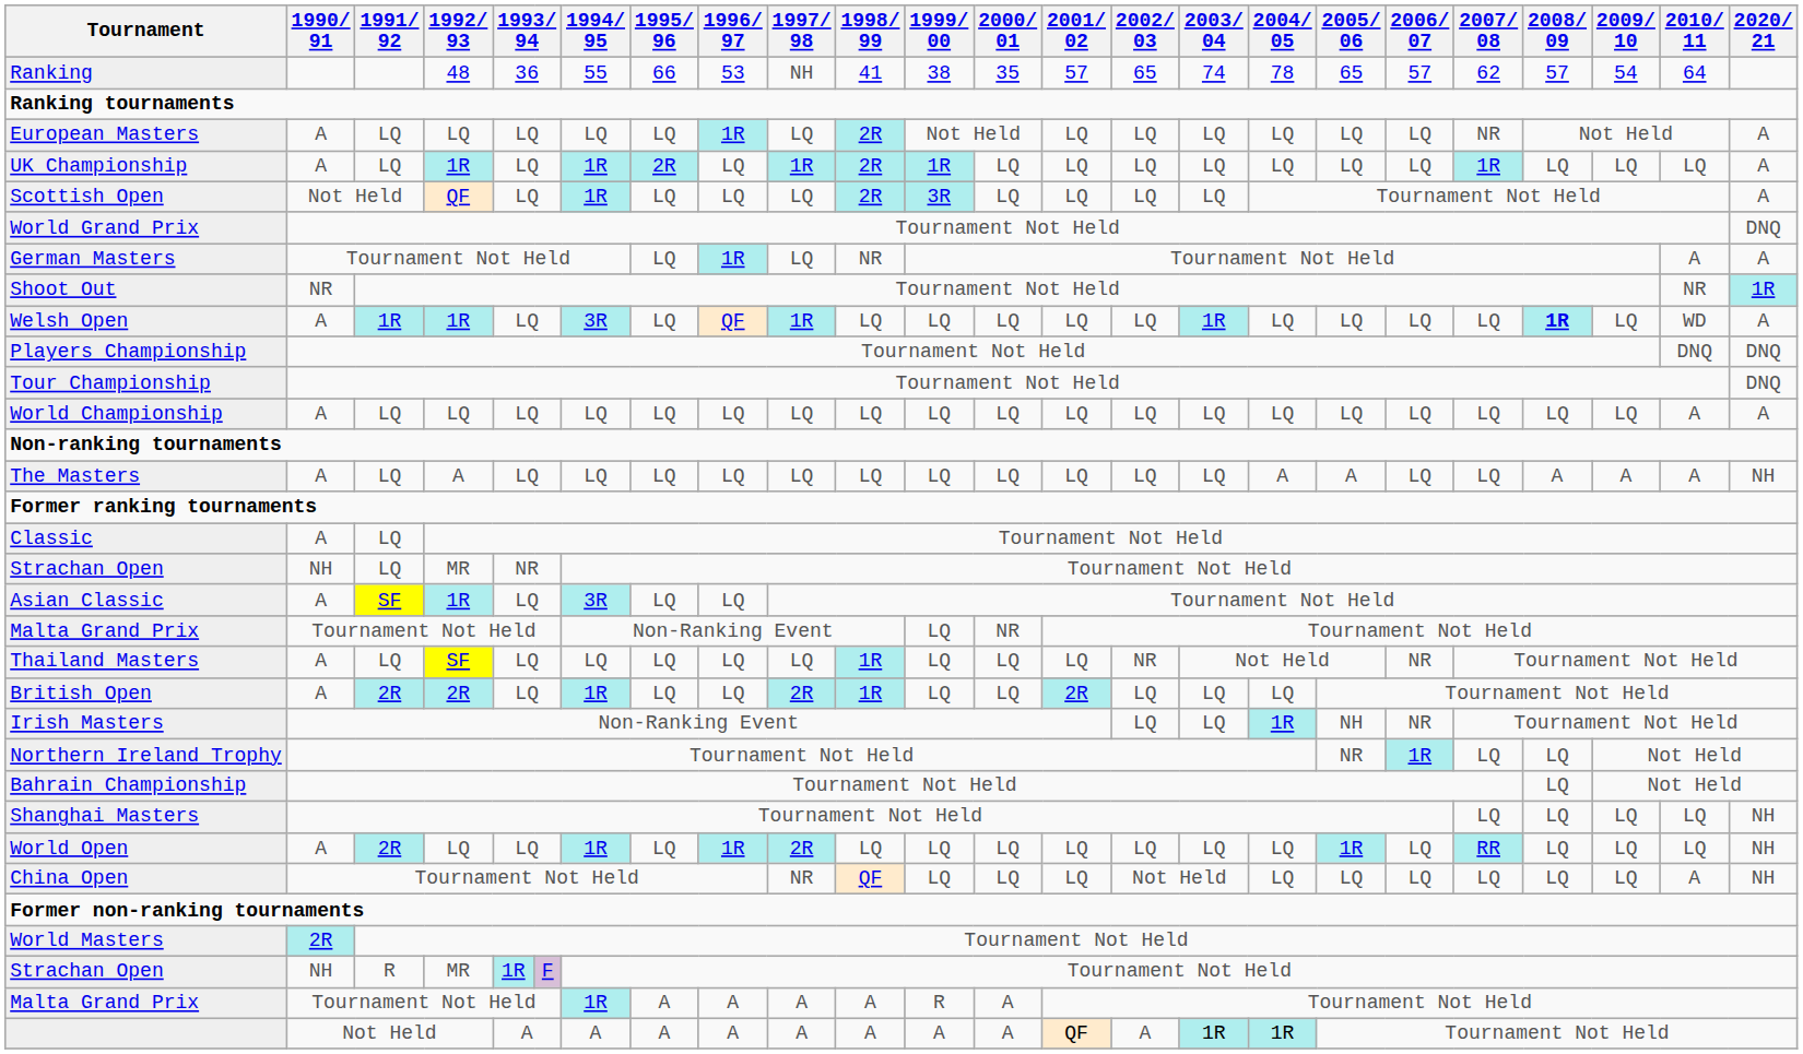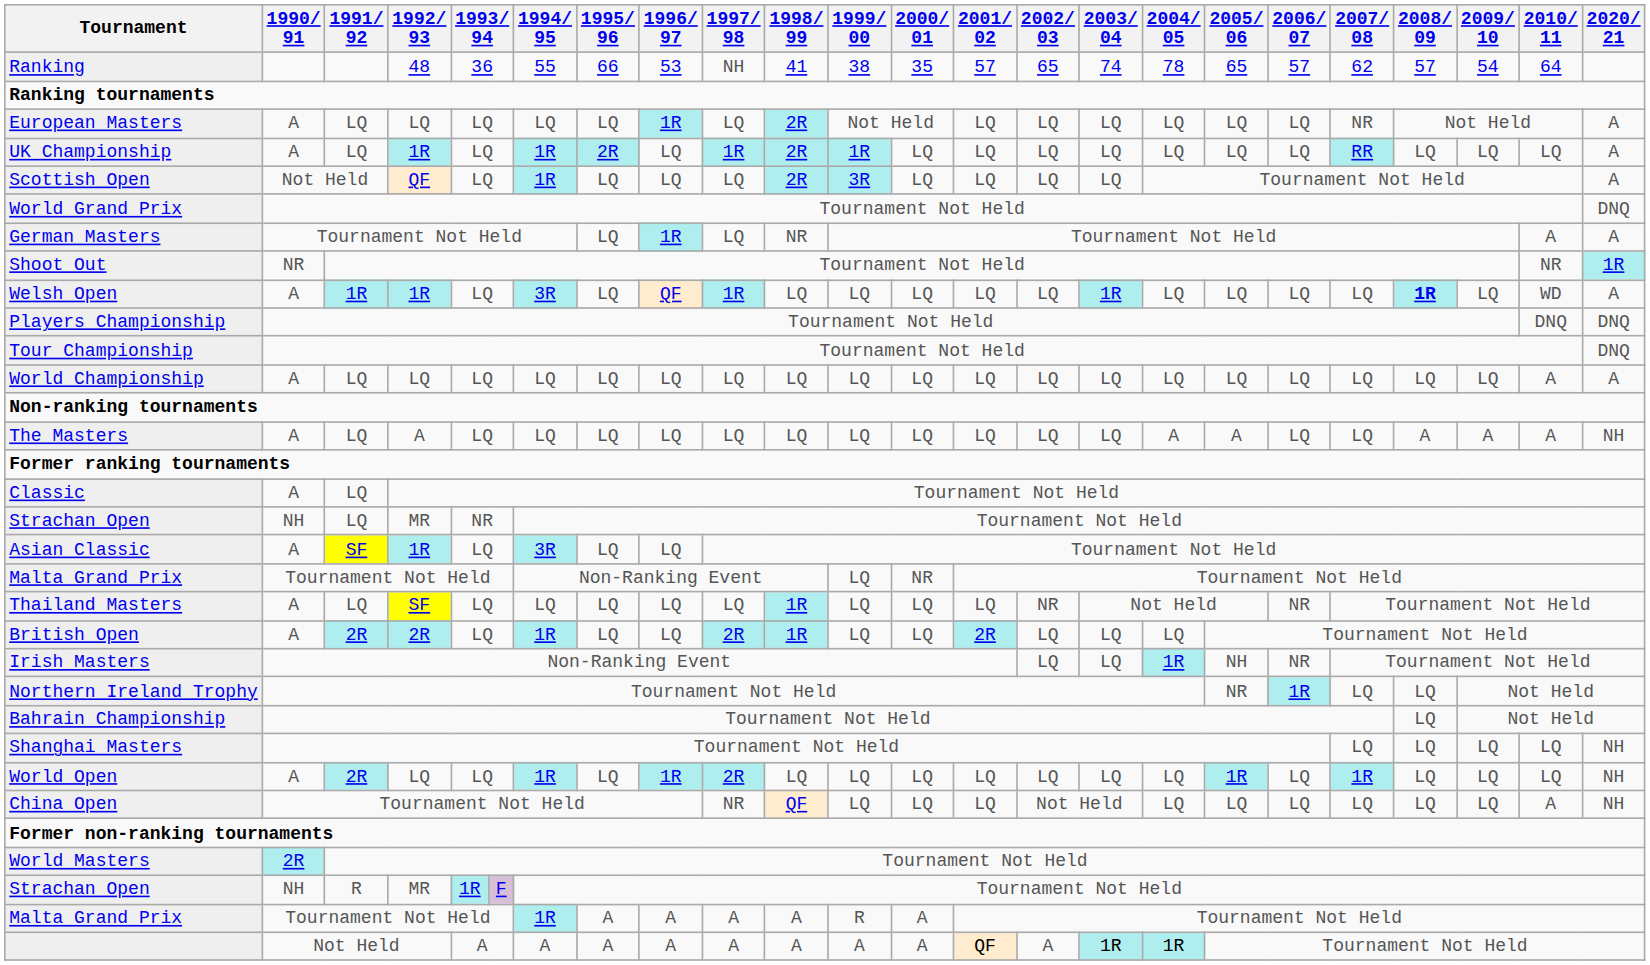UK Championship | 2007/ 08: 1R -> RR
World Open | 2007/ 08: RR -> 1R
